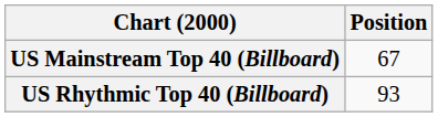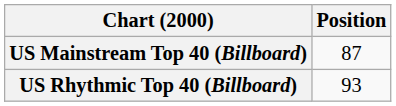US Mainstream Top 40 (Billboard) | Position: 67 -> 87
